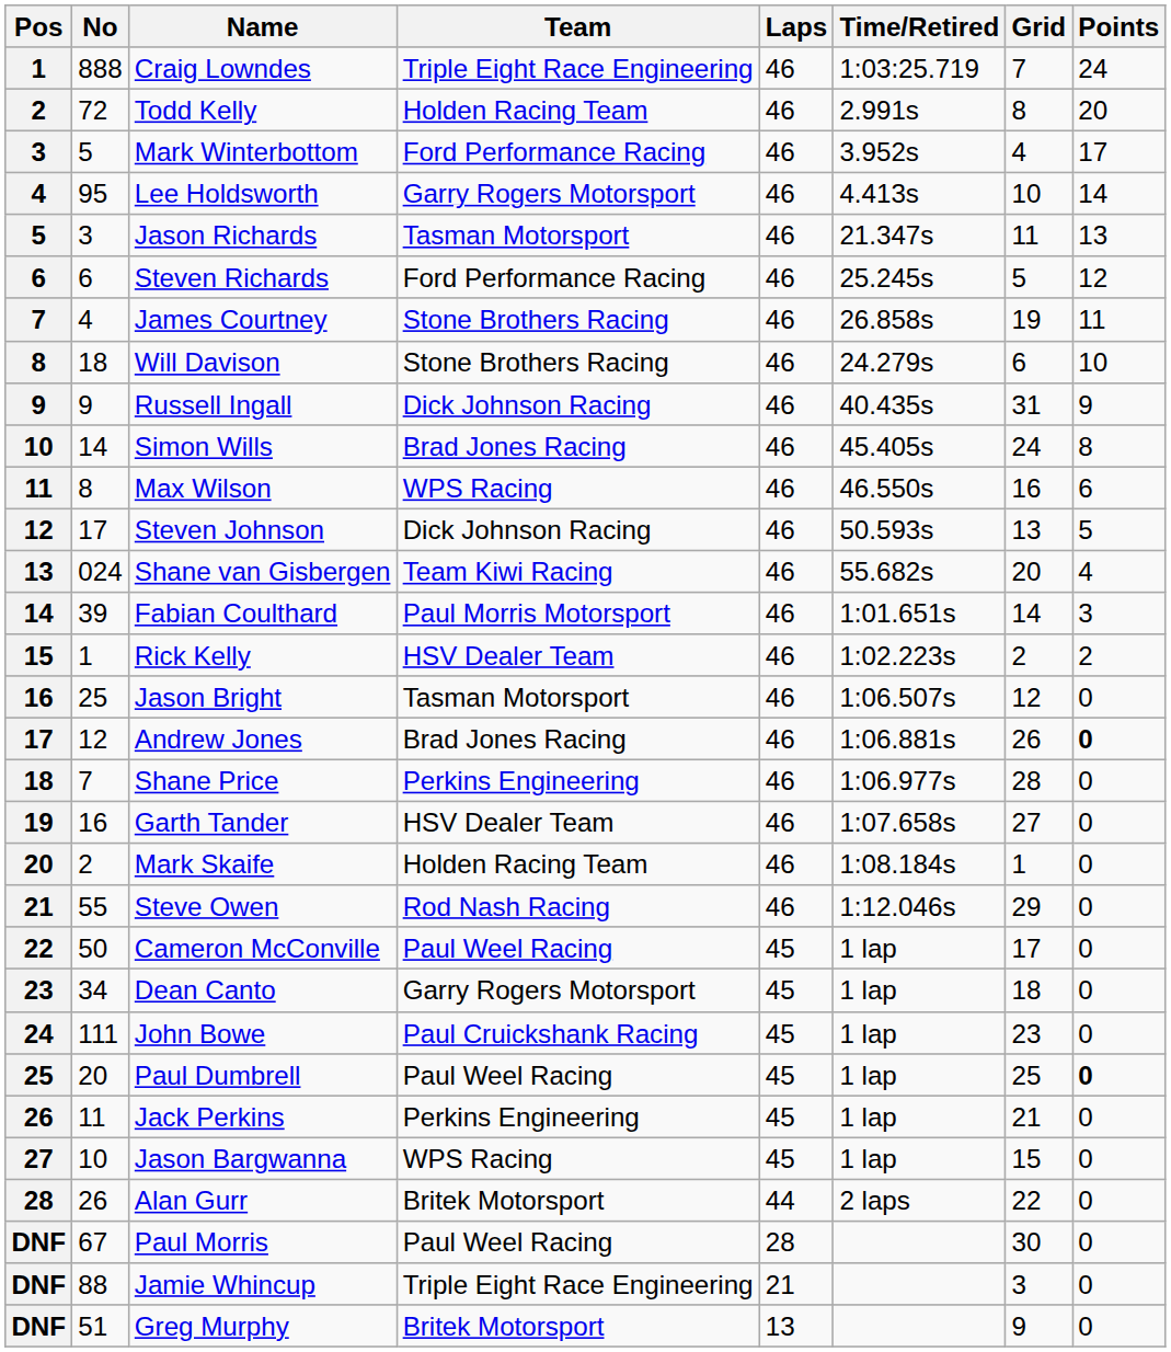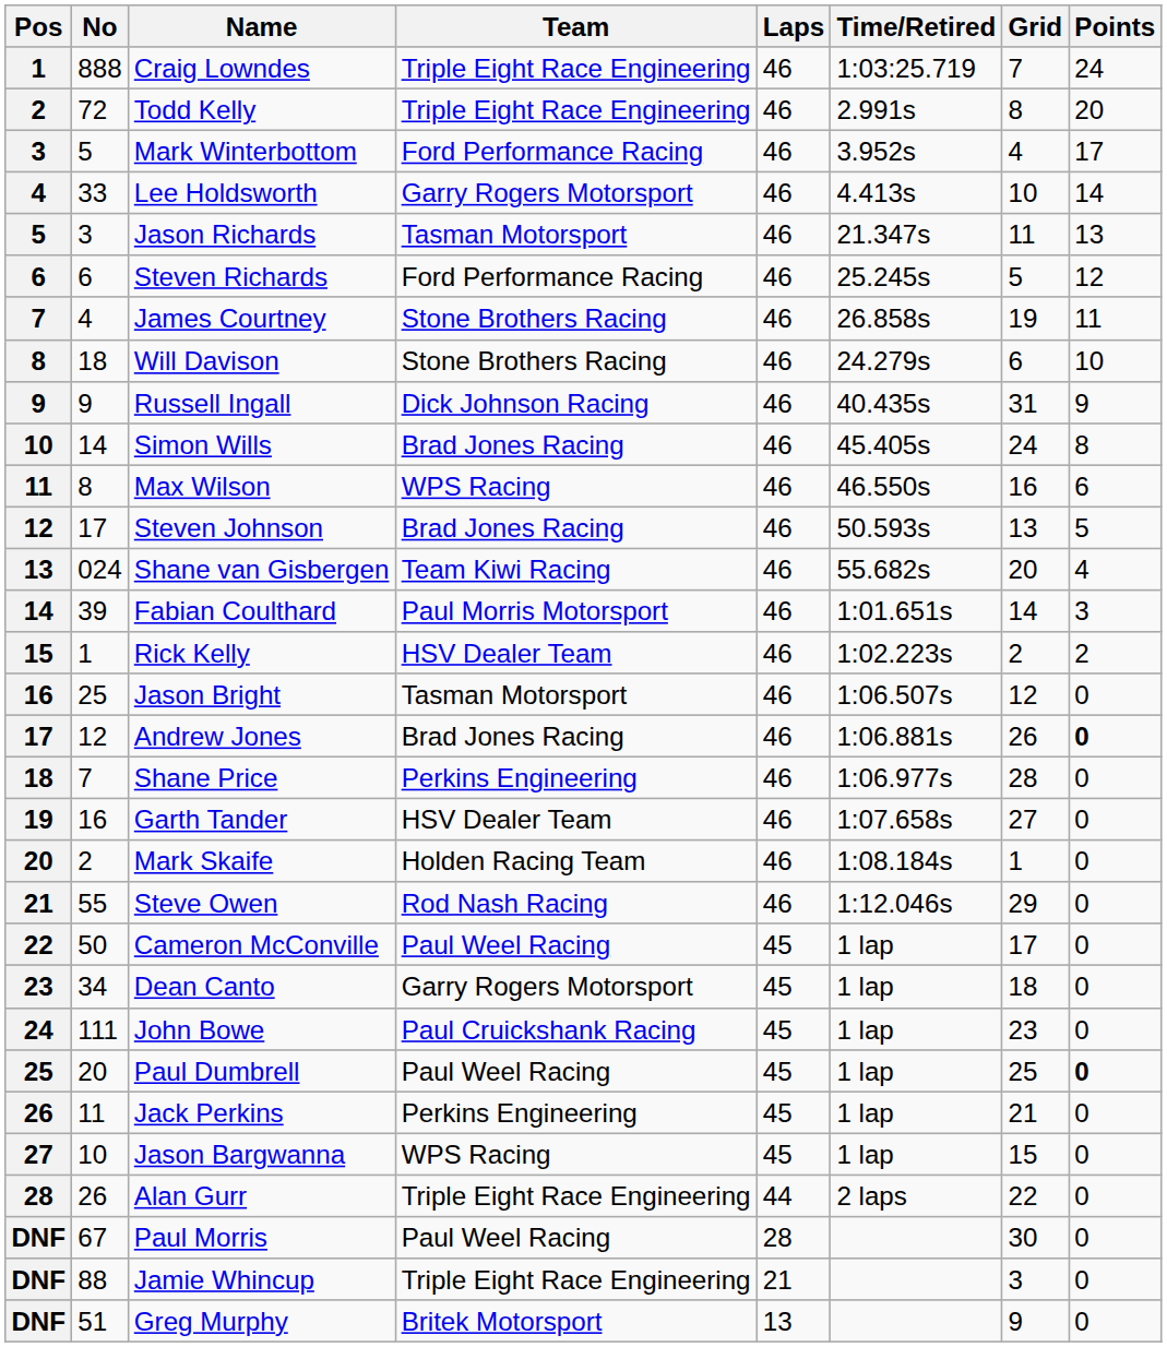Todd Kelly | Team: Holden Racing Team -> Triple Eight Race Engineering
Lee Holdsworth | No: 95 -> 33
Steven Johnson | Team: Dick Johnson Racing -> Brad Jones Racing
Alan Gurr | Team: Britek Motorsport -> Triple Eight Race Engineering
